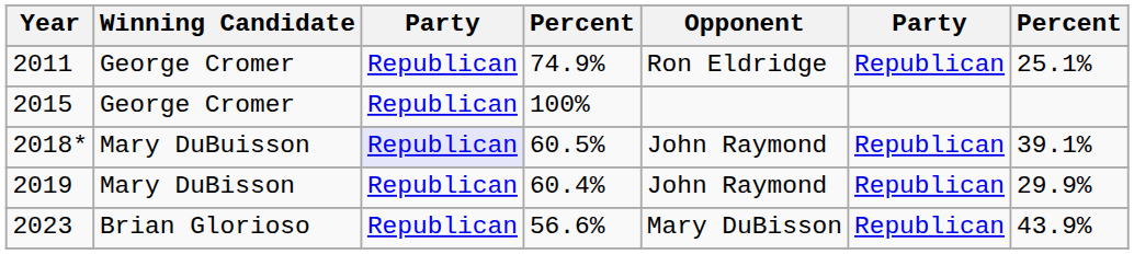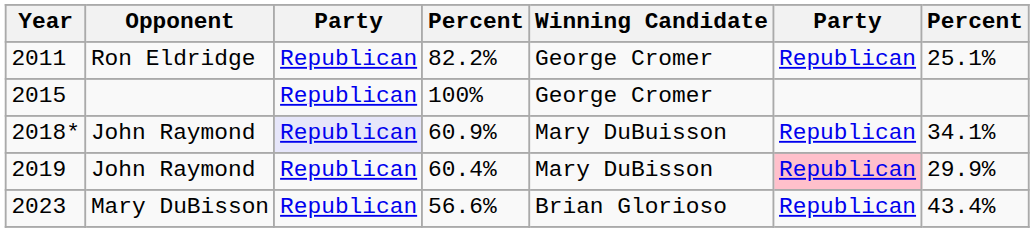columns swapped: Winning Candidate <-> Opponent
2011 | column 4: 74.9% -> 82.2%
2018* | column 4: 60.5% -> 60.9%
2018* | column 7: 39.1% -> 34.1%
2019 | column 6: no background -> pink background
2023 | column 7: 43.9% -> 43.4%
